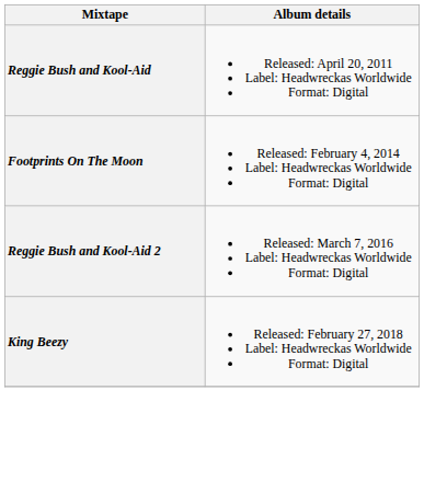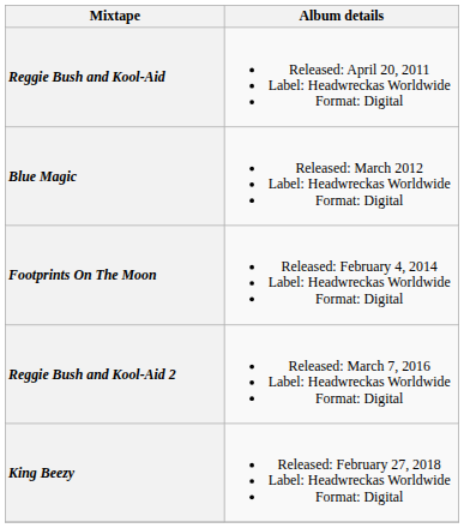+ row: Blue Magic | Released: March 2012 Label: Headwreckas Worldwide Format: Digital
